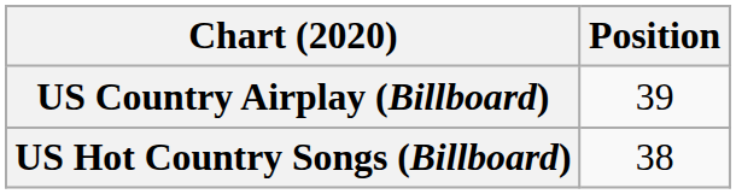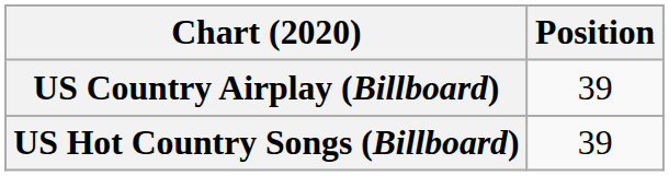US Hot Country Songs (Billboard) | Position: 38 -> 39
